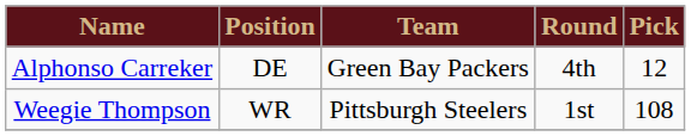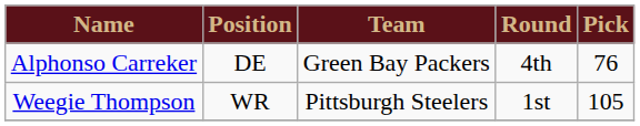Alphonso Carreker | Pick: 12 -> 76
Weegie Thompson | Pick: 108 -> 105
